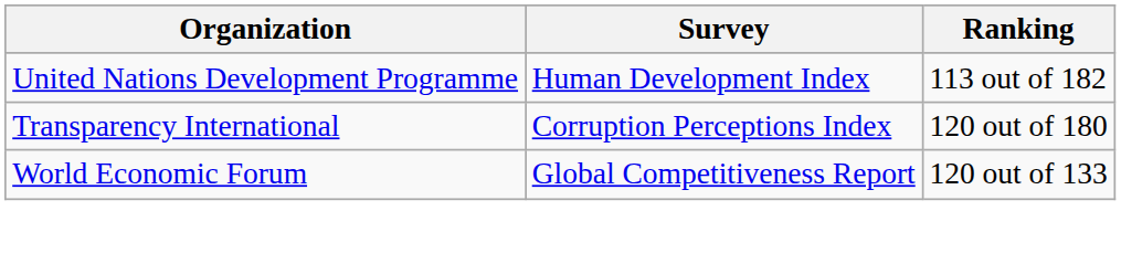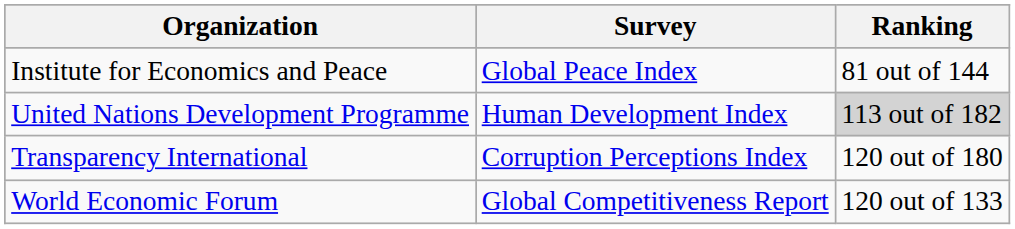+ row: Institute for Economics and Peace | Global Peace Index | 81 out of 144
United Nations Development Programme | Ranking: no background -> lightgrey background
